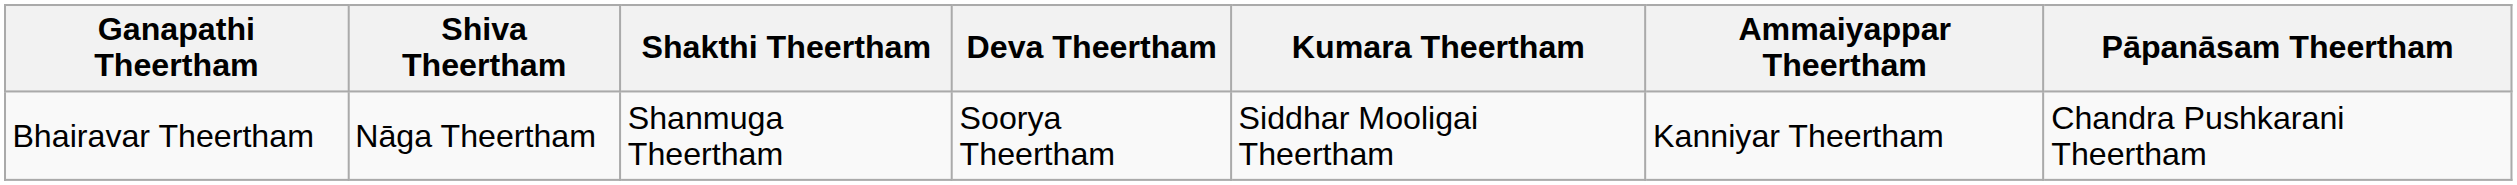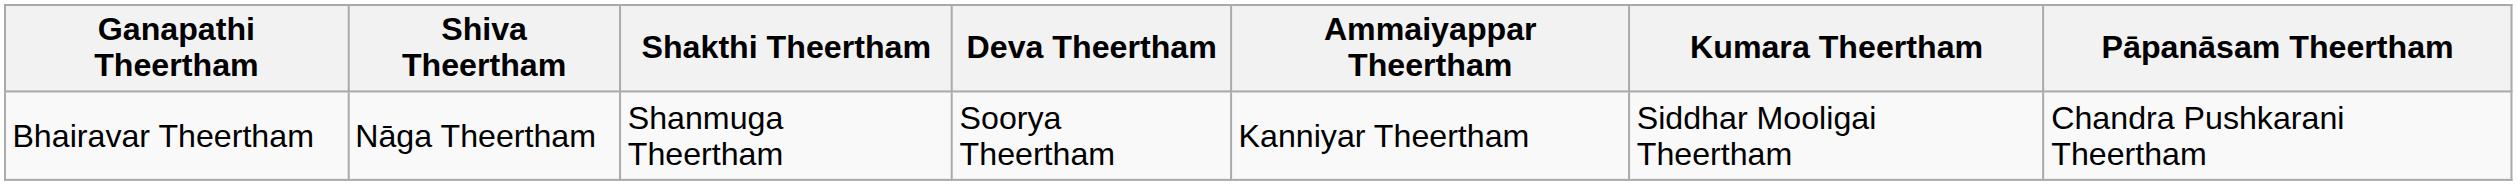columns swapped: Kumara Theertham <-> Ammaiyappar Theertham
